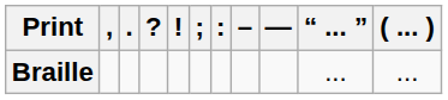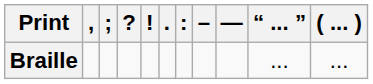columns swapped: . <-> ;
